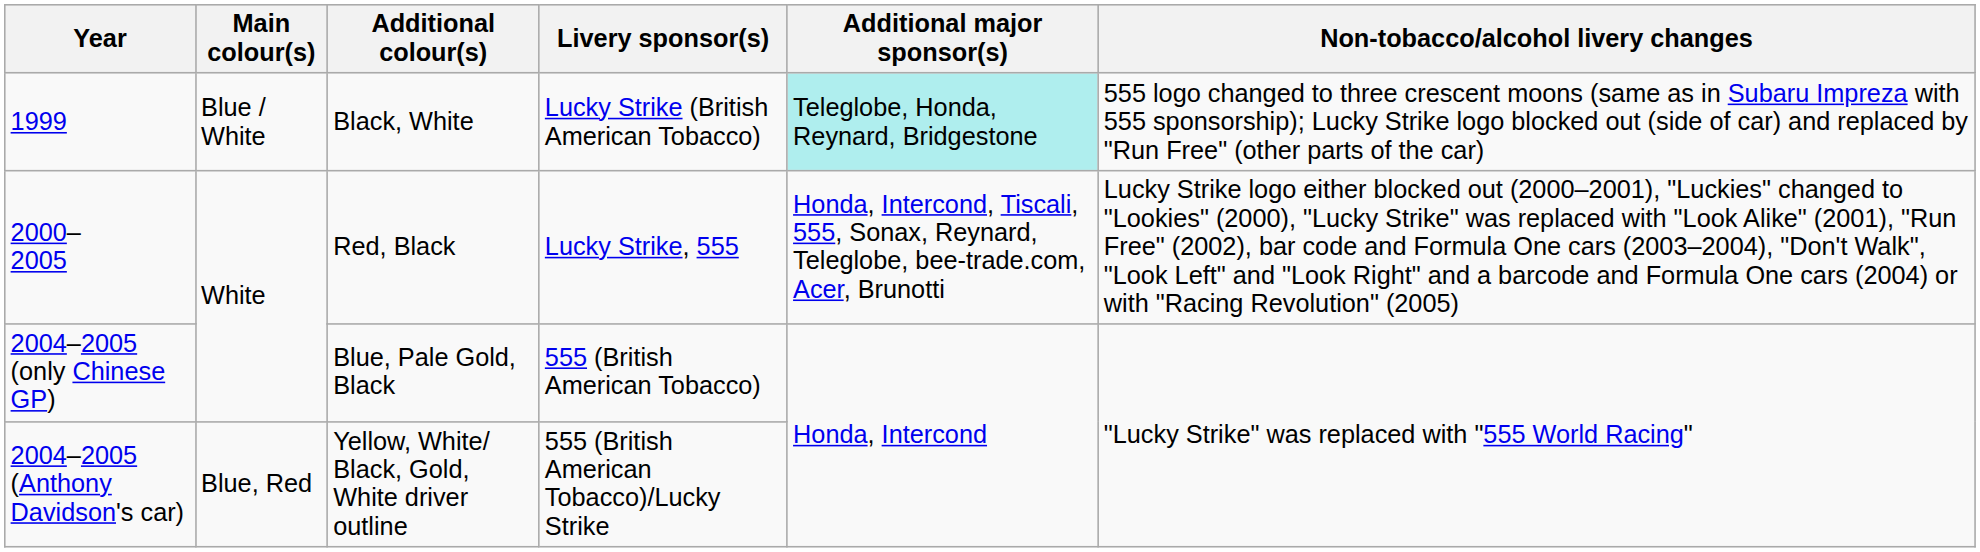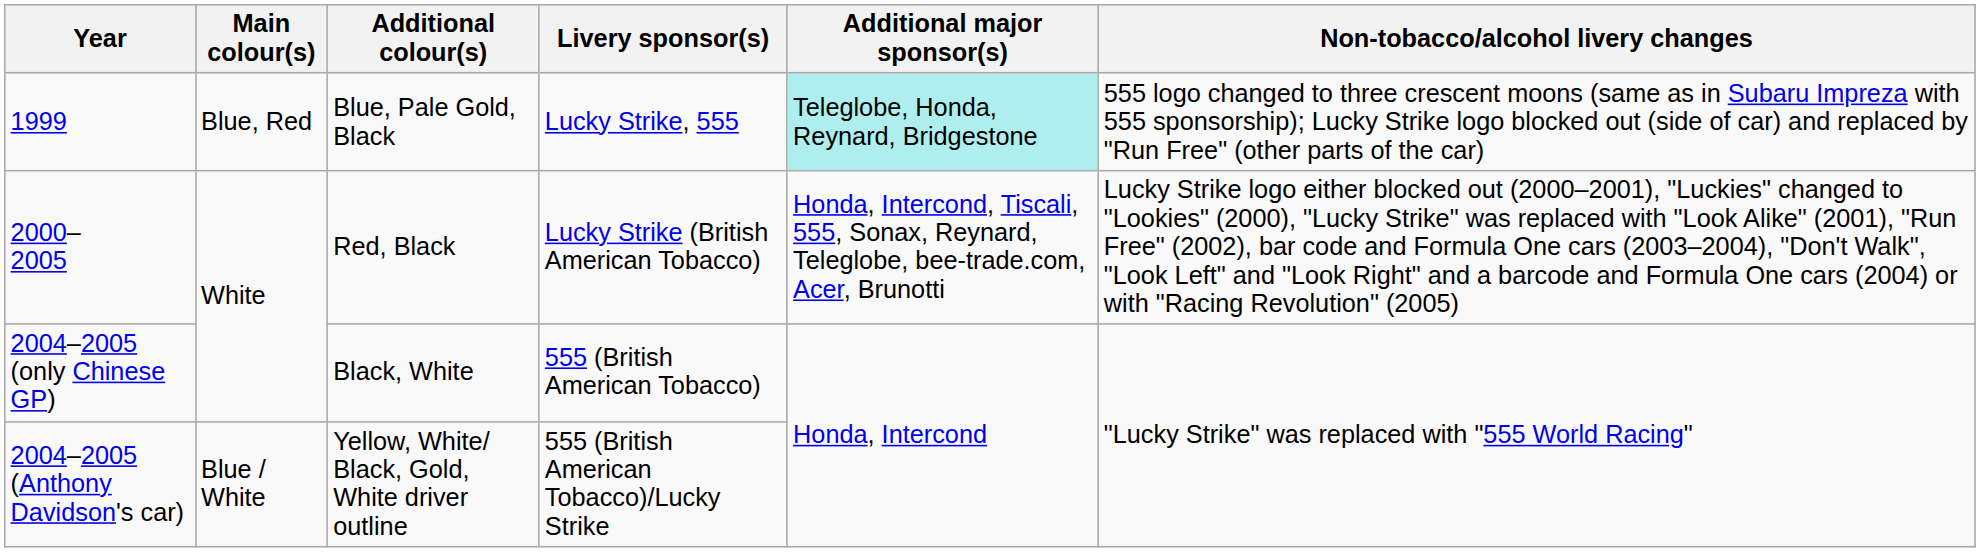1999 | Main colour(s): Blue / White -> Blue, Red
1999 | Additional colour(s): Black, White -> Blue, Pale Gold, Black
1999 | Livery sponsor(s): Lucky Strike (British American Tobacco) -> Lucky Strike, 555
2000– 2005 | Livery sponsor(s): Lucky Strike, 555 -> Lucky Strike (British American Tobacco)
2004–2005 (only Chinese GP) | Additional colour(s): Blue, Pale Gold, Black -> Black, White
2004–2005 (Anthony Davidson's car) | Main colour(s): Blue, Red -> Blue / White
